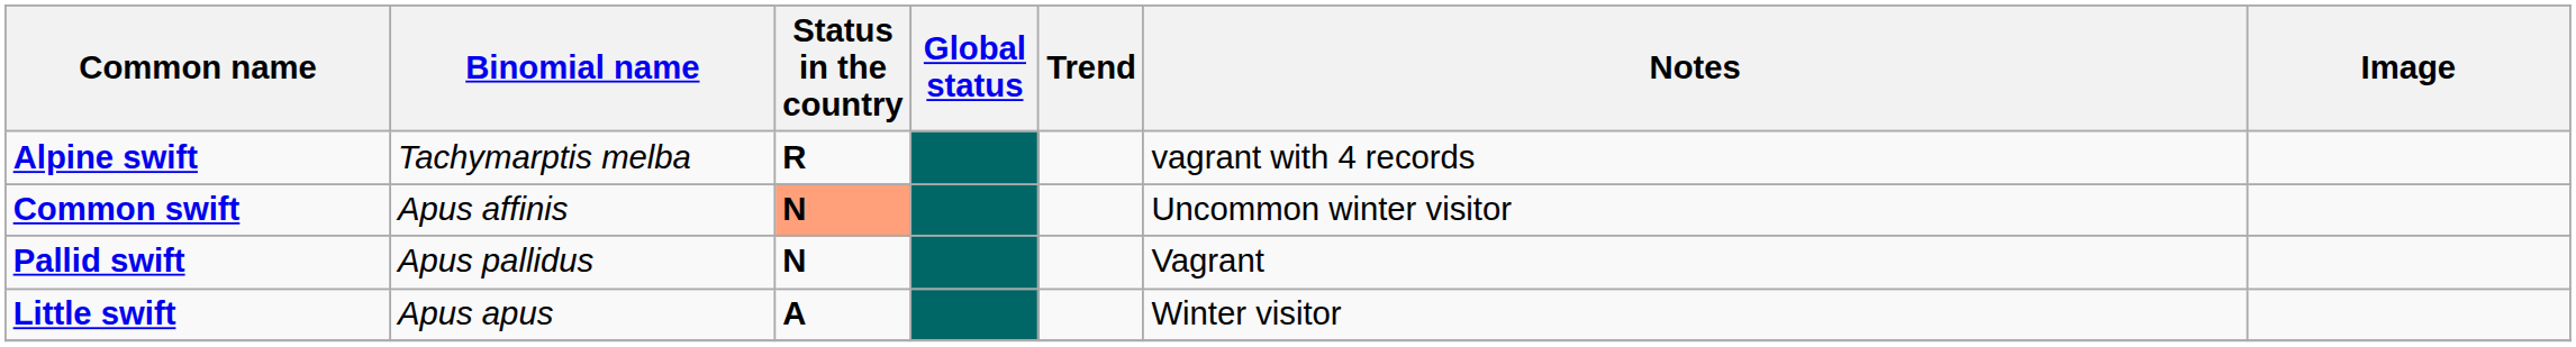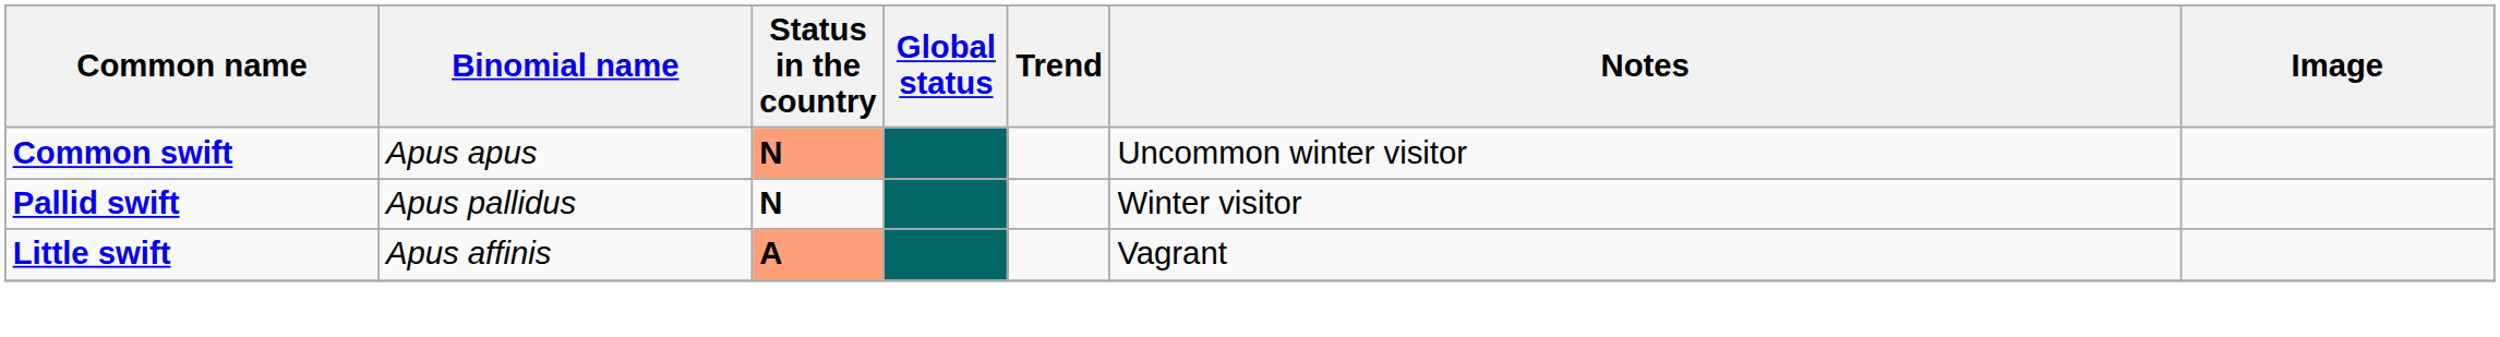- row: Alpine swift | Tachymarptis melba | R | vagrant with 4 records
Common swift | Binomial name: Apus affinis -> Apus apus
Pallid swift | Notes: Vagrant -> Winter visitor
Little swift | Binomial name: Apus apus -> Apus affinis
Little swift | Status in the country: no background -> lightsalmon background
Little swift | Notes: Winter visitor -> Vagrant
